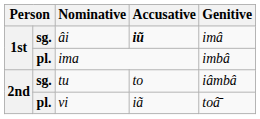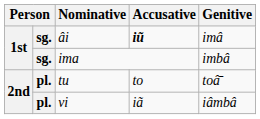ima | column 2: pl. -> sg.
tu | column 2: sg. -> pl.
tu | Genitive: iâmbâ -> toâ̄
vi | Genitive: toâ̄ -> iâmbâ
